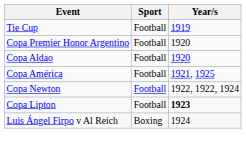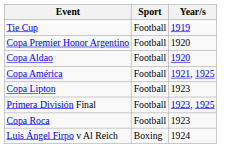- row: Copa Newton | Football | 1922, 1922, 1924
Copa Lipton | Year/s: bold -> normal
+ row: Primera División Final | Football | 1923, 1925
+ row: Copa Roca | Football | 1923
